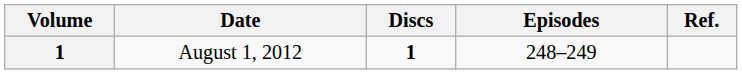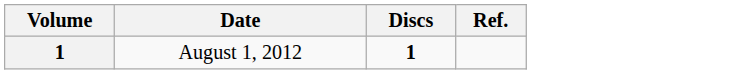- column: Episodes | 248–249
